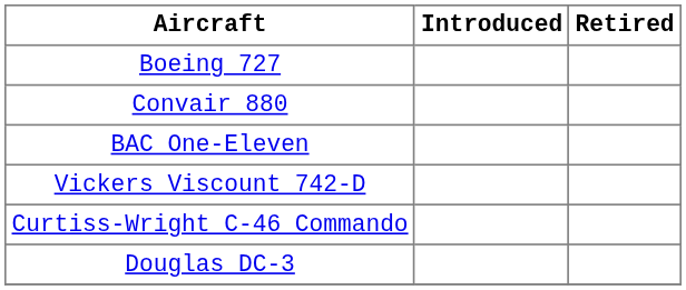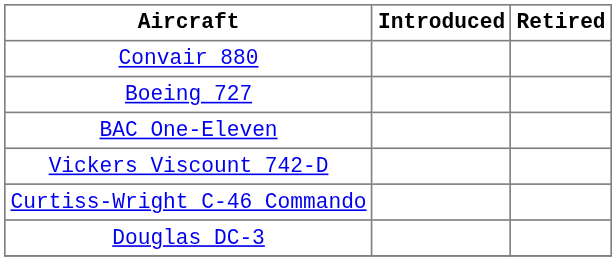rows swapped: Convair 880 <-> Boeing 727
